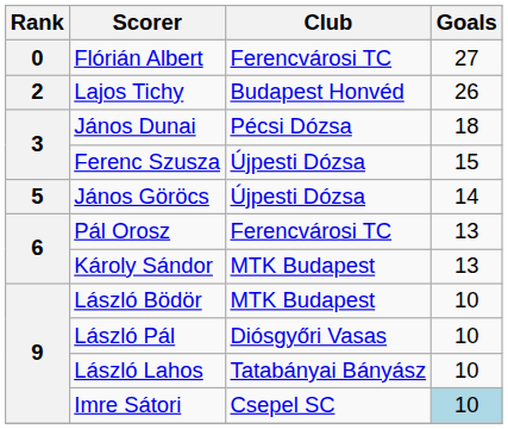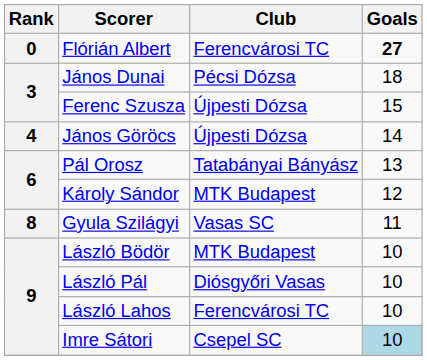Flórián Albert | Goals: normal -> bold
- row: 2 | Lajos Tichy | Budapest Honvéd | 26
János Göröcs | Rank: 5 -> 4
Pál Orosz | Club: Ferencvárosi TC -> Tatabányai Bányász
Károly Sándor | Goals: 13 -> 12
+ row: 8 | Gyula Szilágyi | Vasas SC | 11
László Lahos | Club: Tatabányai Bányász -> Ferencvárosi TC
